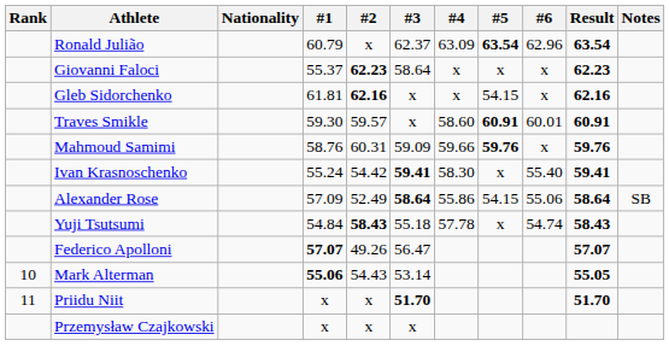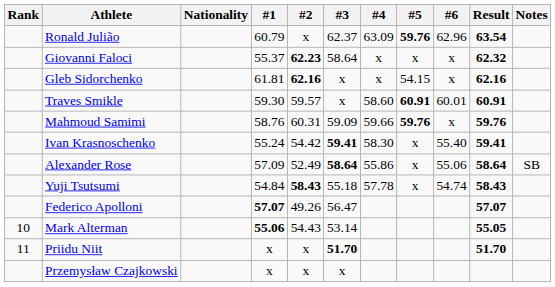Ronald Julião | #5: 63.54 -> 59.76
Giovanni Faloci | Result: 62.23 -> 62.32
Alexander Rose | #5: 54.15 -> x
